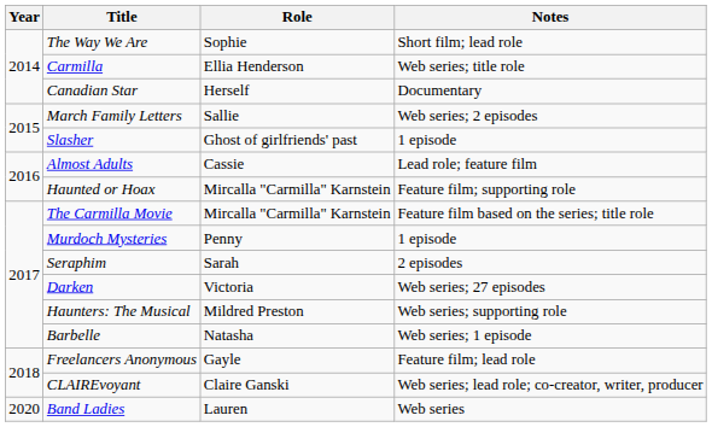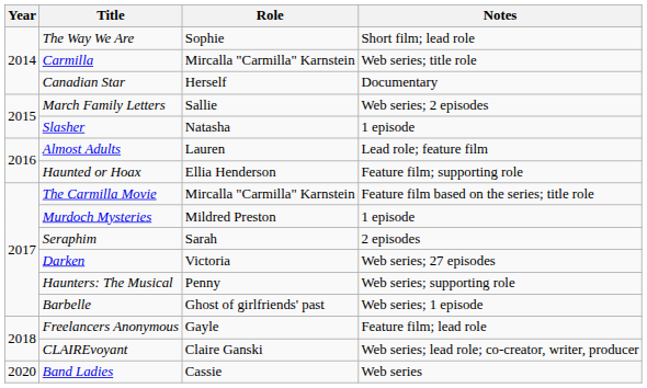Carmilla | Role: Ellia Henderson -> Mircalla "Carmilla" Karnstein
Slasher | Role: Ghost of girlfriends' past -> Natasha
Almost Adults | Role: Cassie -> Lauren
Haunted or Hoax | Role: Mircalla "Carmilla" Karnstein -> Ellia Henderson
Murdoch Mysteries | Role: Penny -> Mildred Preston
Haunters: The Musical | Role: Mildred Preston -> Penny
Barbelle | Role: Natasha -> Ghost of girlfriends' past
Band Ladies | Role: Lauren -> Cassie
